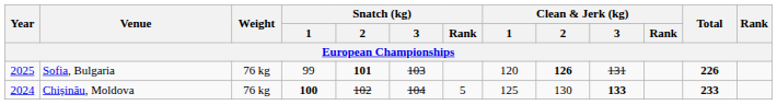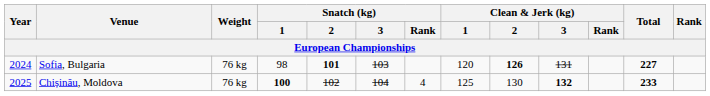Sofia, Bulgaria | Year: 2025 -> 2024
Sofia, Bulgaria | Snatch (kg) / 1: 99 -> 98
Sofia, Bulgaria | Total: 226 -> 227
Chișinău, Moldova | Year: 2024 -> 2025
Chișinău, Moldova | Snatch (kg) / Rank: 5 -> 4
Chișinău, Moldova | Clean & Jerk (kg) / 3: 133 -> 132
